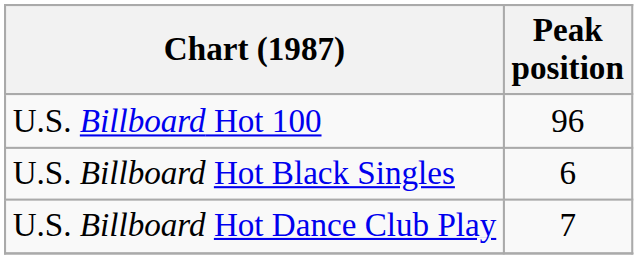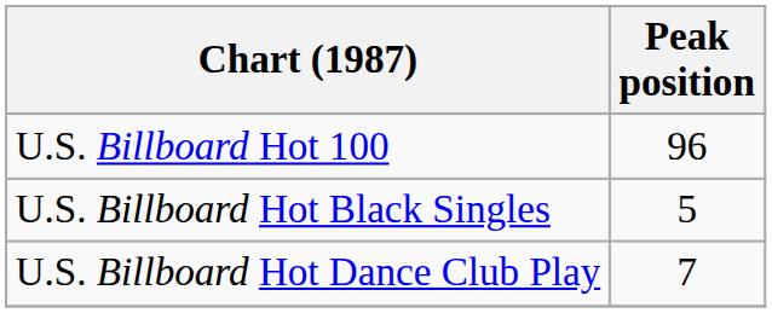U.S. Billboard Hot Black Singles | Peak position: 6 -> 5
